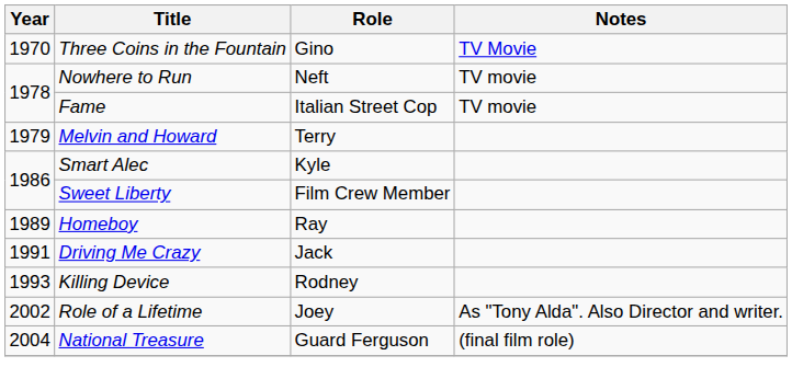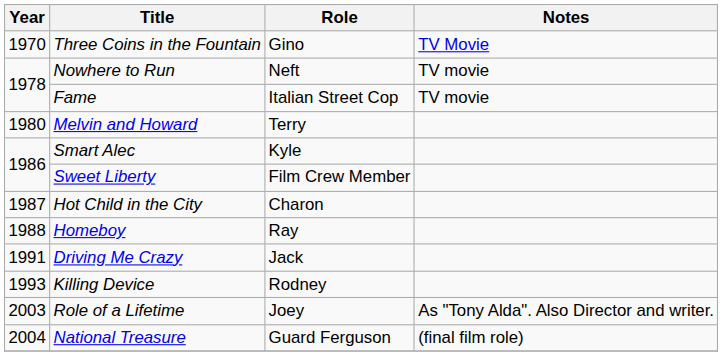Melvin and Howard | Year: 1979 -> 1980
+ row: 1987 | Hot Child in the City | Charon
Homeboy | Year: 1989 -> 1988
Role of a Lifetime | Year: 2002 -> 2003
